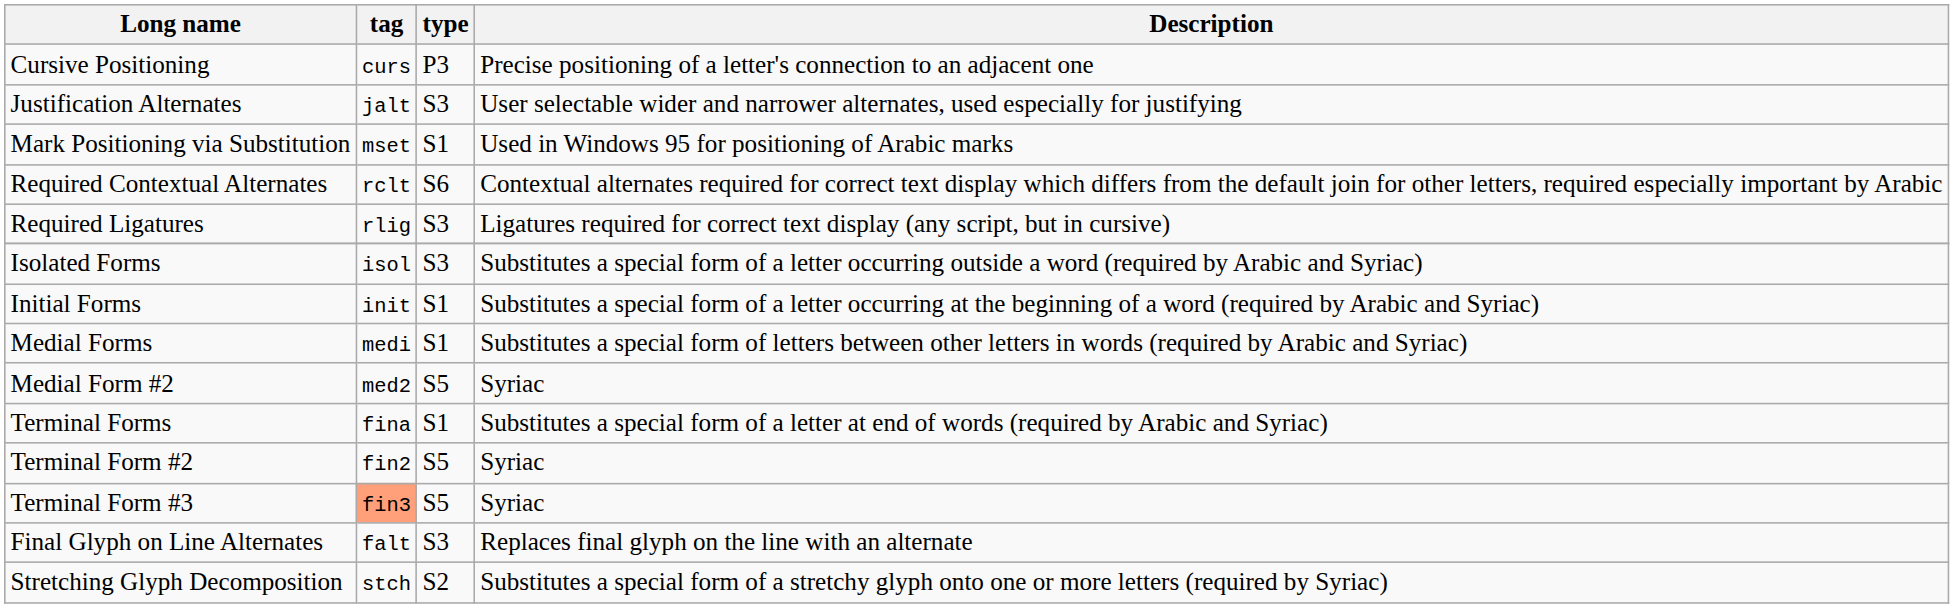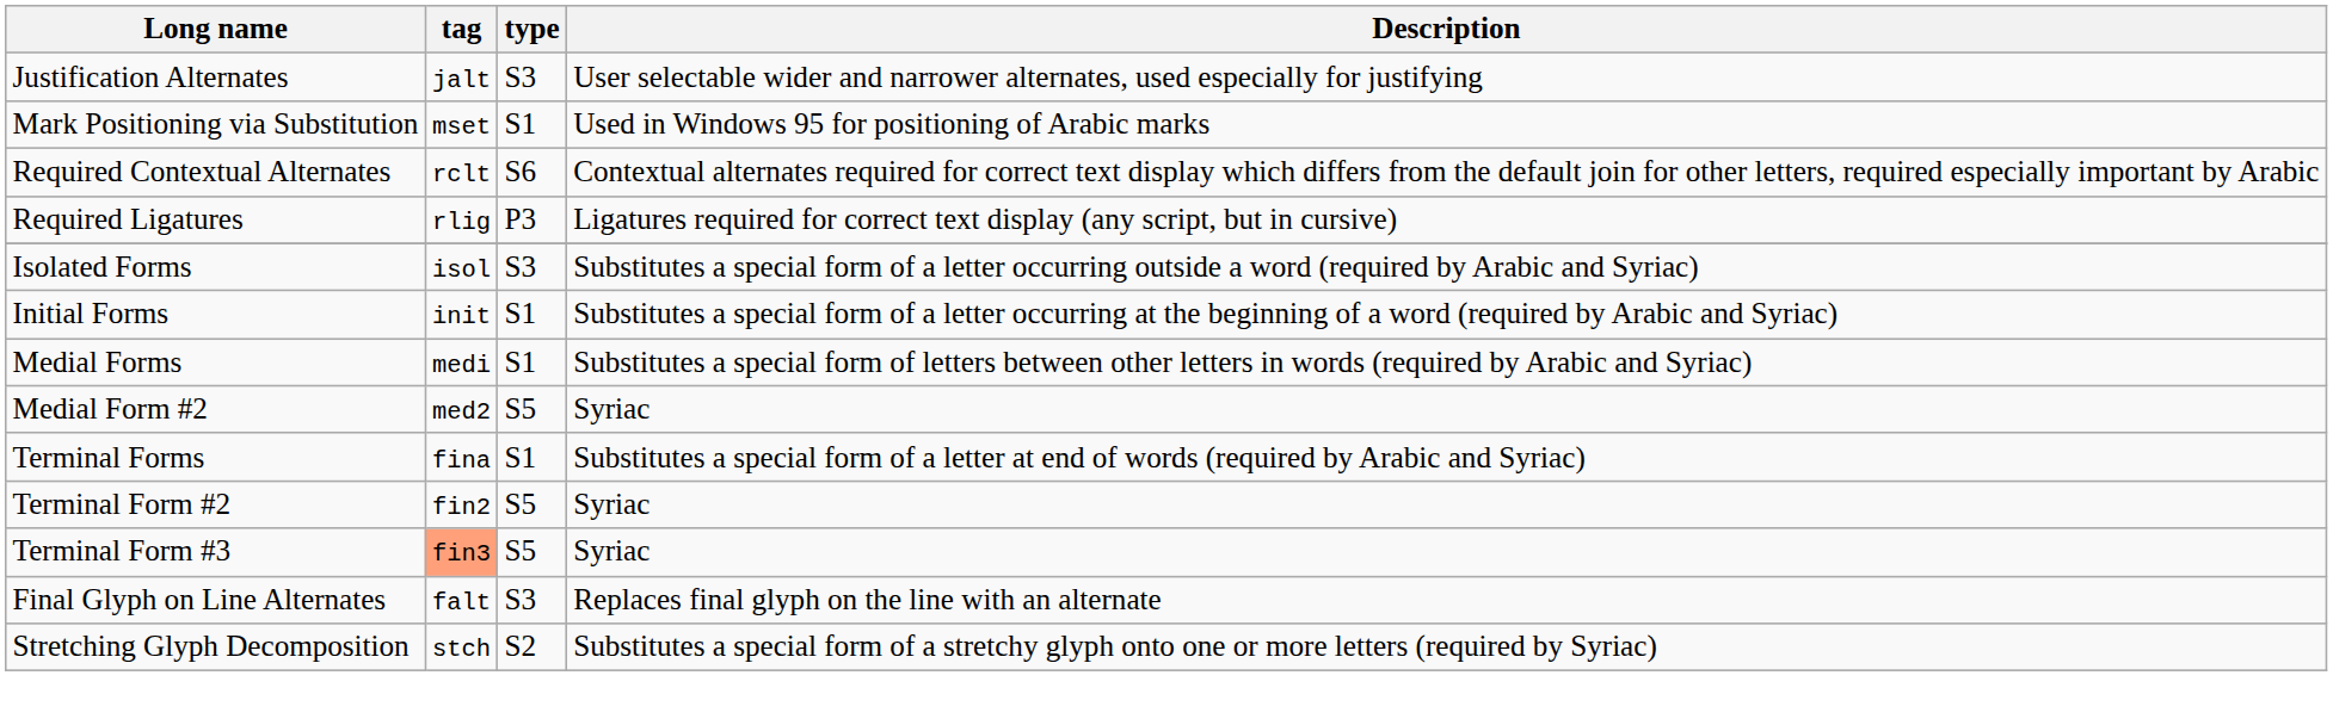- row: Cursive Positioning | curs | P3 | Precise positioning of a letter's connection to an adjacent one
Required Ligatures | type: S3 -> P3
